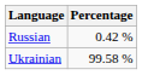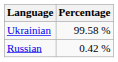rows swapped: Ukrainian <-> Russian
